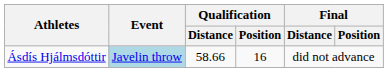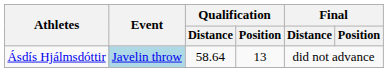Ásdís Hjálmsdóttir | Qualification / Distance: 58.66 -> 58.64
Ásdís Hjálmsdóttir | Qualification / Position: 16 -> 13
